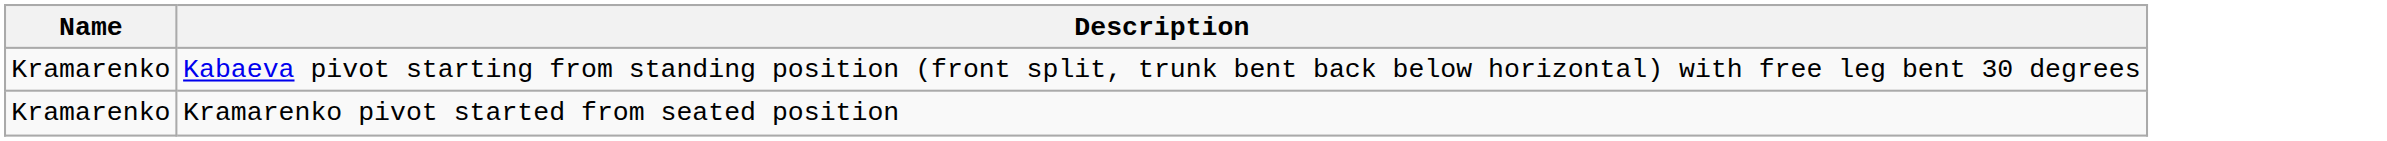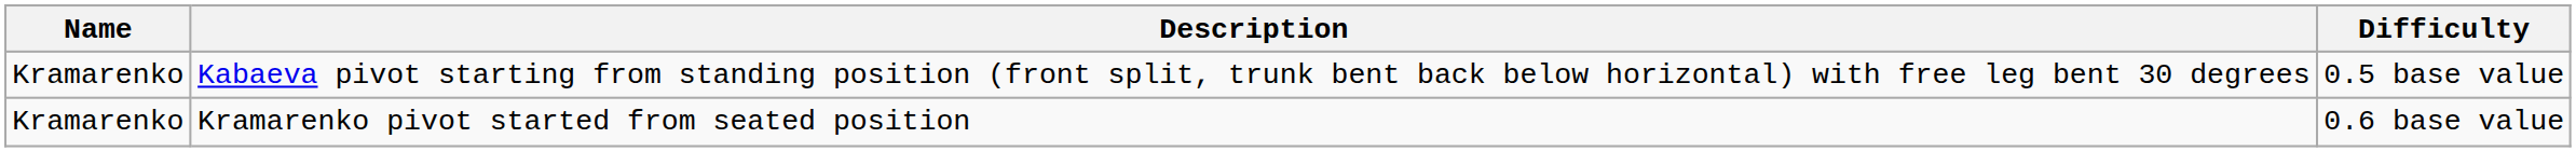+ column: Difficulty | 0.5 base value | 0.6 base value
